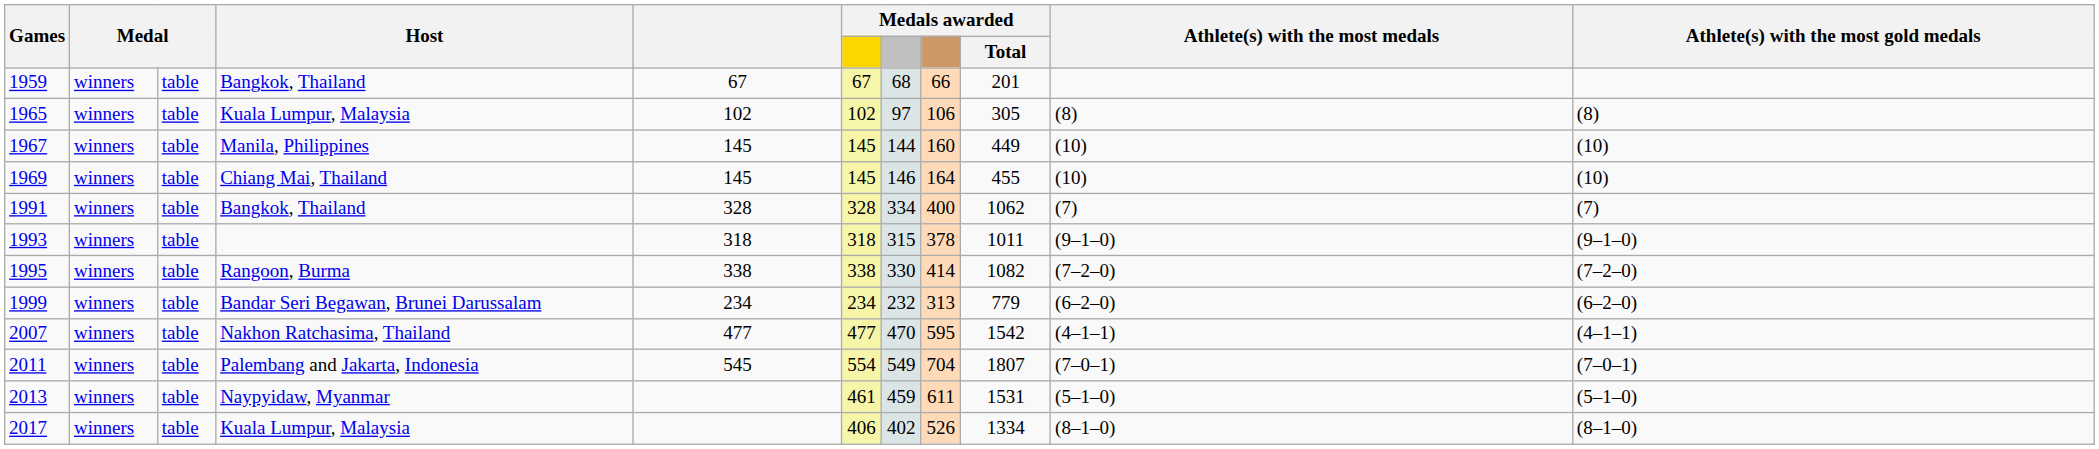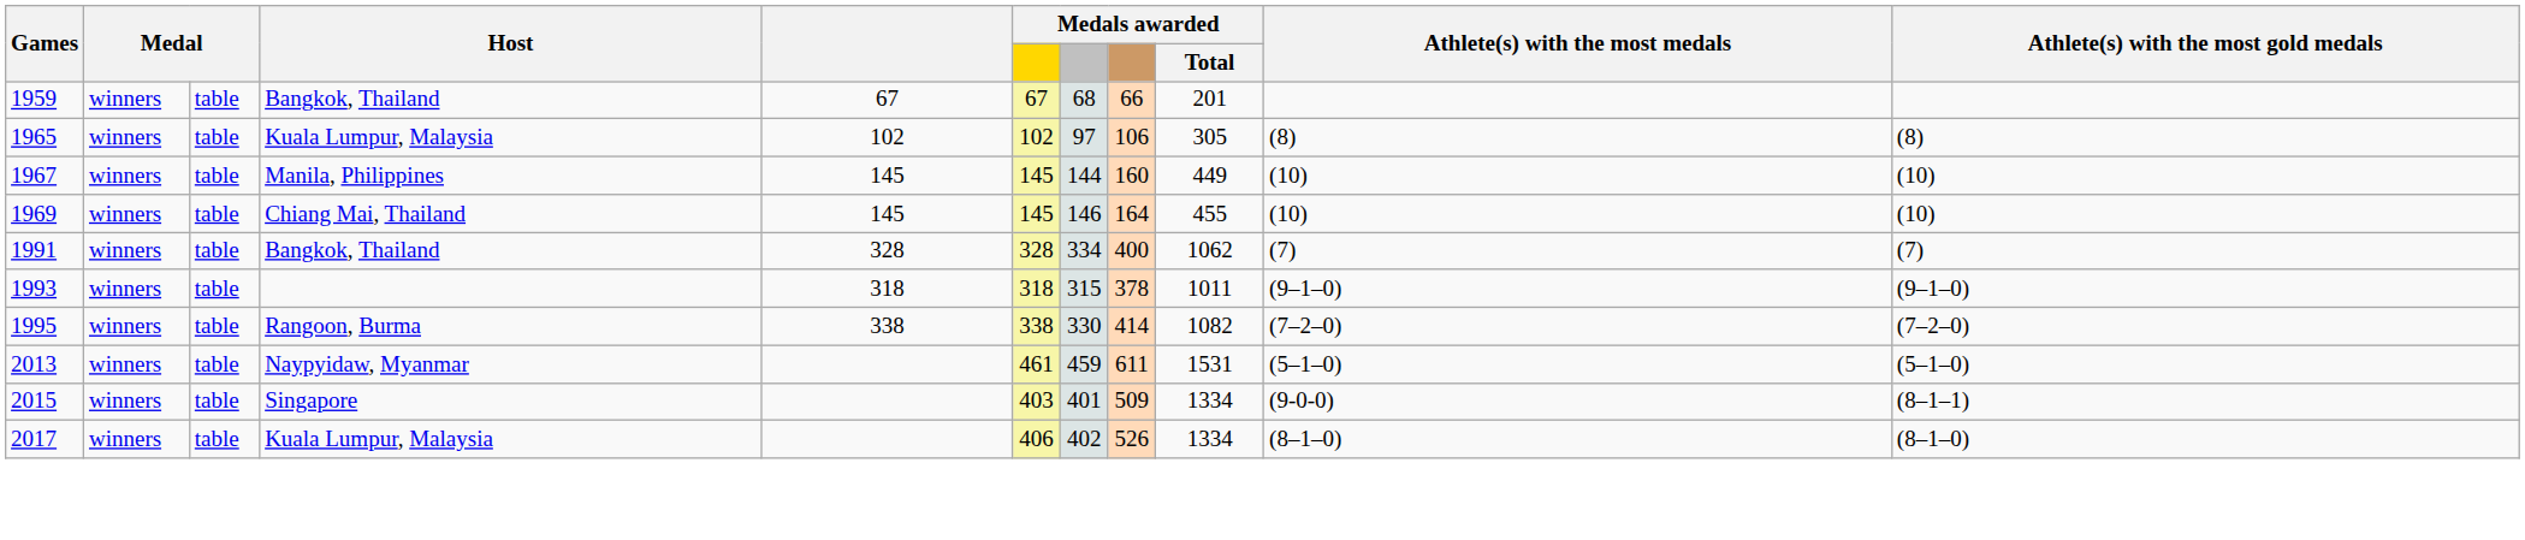- row: 1999 | winners | table | Bandar Seri Begawan, Brunei Darussalam | 234 | 234 | 232 | 313 | 779 | (6–2–0) | (6–2–0)
- row: 2007 | winners | table | Nakhon Ratchasima, Thailand | 477 | 477 | 470 | 595 | 1542 | (4–1–1) | (4–1–1)
- row: 2011 | winners | table | Palembang and Jakarta, Indonesia | 545 | 554 | 549 | 704 | 1807 | (7–0–1) | (7–0–1)
+ row: 2015 | winners | table | Singapore | 403 | 401 | 509 | 1334 | (9-0-0) | (8–1–1)
